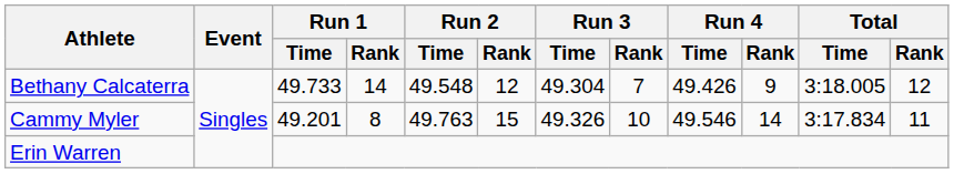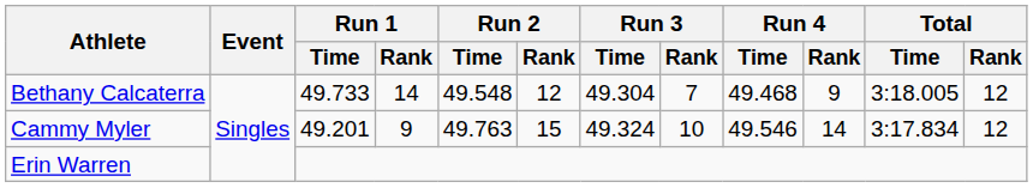Bethany Calcaterra | Run 4 / Time: 49.426 -> 49.468
Cammy Myler | Run 1 / Rank: 8 -> 9
Cammy Myler | Run 3 / Time: 49.326 -> 49.324
Cammy Myler | Total / Rank: 11 -> 12
